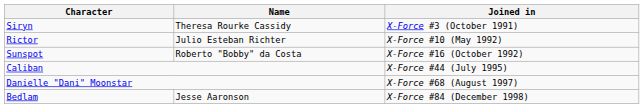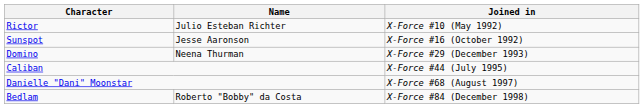- row: Siryn | Theresa Rourke Cassidy | X-Force #3 (October 1991)
Sunspot | Name: Roberto "Bobby" da Costa -> Jesse Aaronson
+ row: Domino | Neena Thurman | X-Force #29 (December 1993)
Bedlam | Name: Jesse Aaronson -> Roberto "Bobby" da Costa
